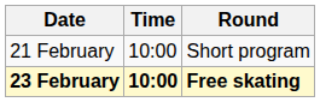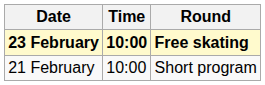rows swapped: 21 February <-> 23 February
